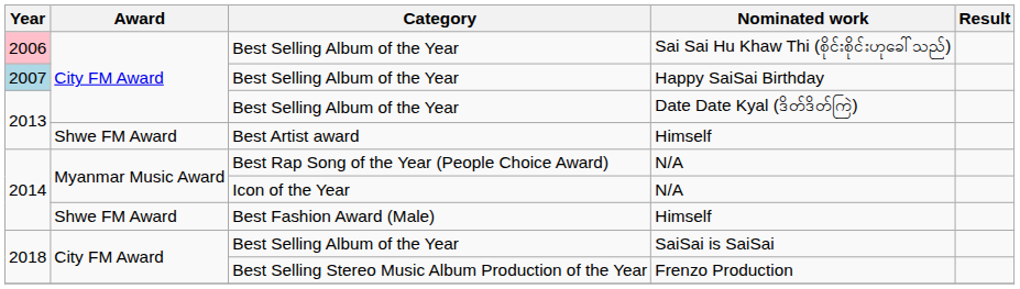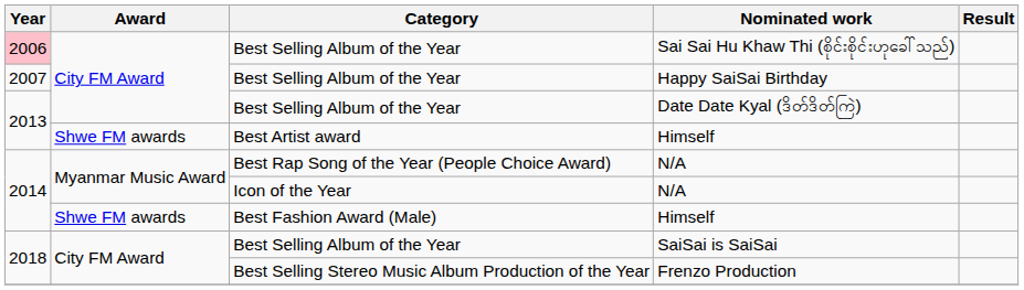Happy SaiSai Birthday | Year: lightblue background -> no background
Best Artist award / Himself | Award: Shwe FM Award -> Shwe FM awards
Best Fashion Award (Male) / Himself | Award: Shwe FM Award -> Shwe FM awards
